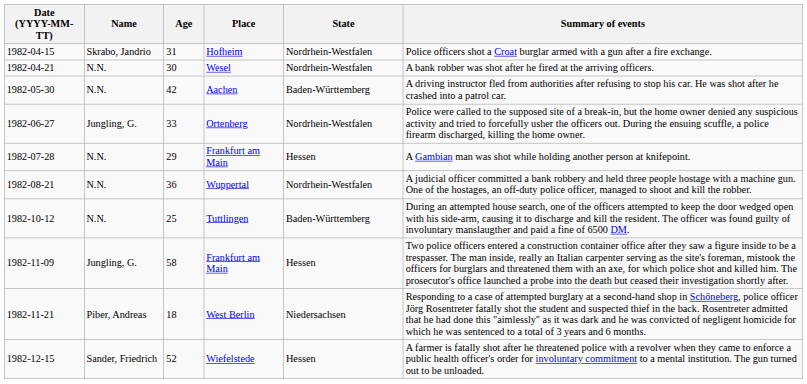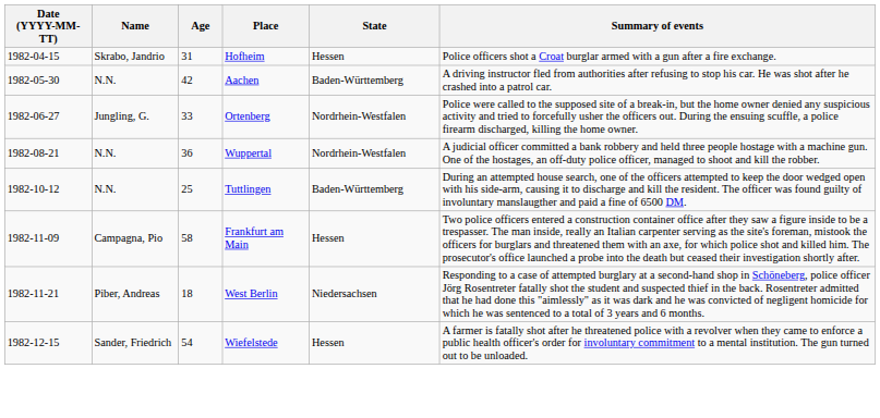Hofheim | State: Nordrhein-Westfalen -> Hessen
- row: 1982-04-21 | N.N. | 30 | Wesel | Nordrhein-Westfalen | A bank robber was shot after he fired at the arriving officers.
- row: 1982-07-28 | N.N. | 29 | Frankfurt am Main | Hessen | A Gambian man was shot while holding another person at knifepoint.
1982-11-09 / Frankfurt am Main | Name: Jungling, G. -> Campagna, Pio
Wiefelstede | Age: 52 -> 54
